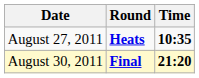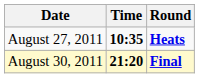columns swapped: Time <-> Round
